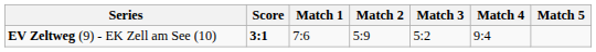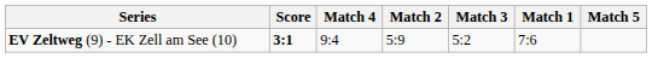columns swapped: Match 1 <-> Match 4
